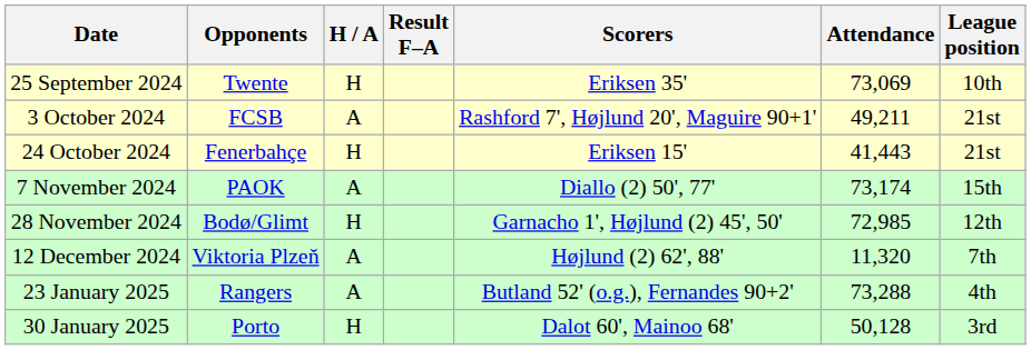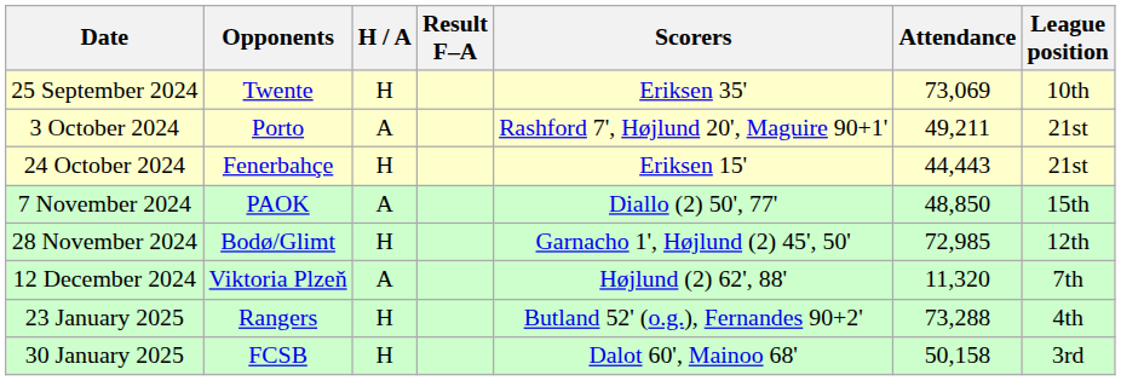3 October 2024 | Opponents: FCSB -> Porto
24 October 2024 | Attendance: 41,443 -> 44,443
7 November 2024 | Attendance: 73,174 -> 48,850
23 January 2025 | H / A: A -> H
30 January 2025 | Opponents: Porto -> FCSB
30 January 2025 | Attendance: 50,128 -> 50,158
